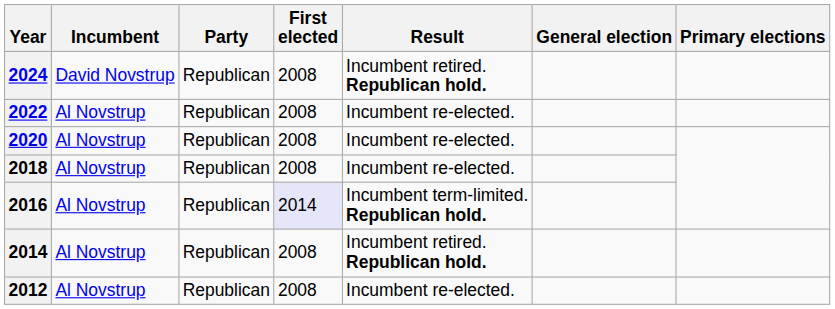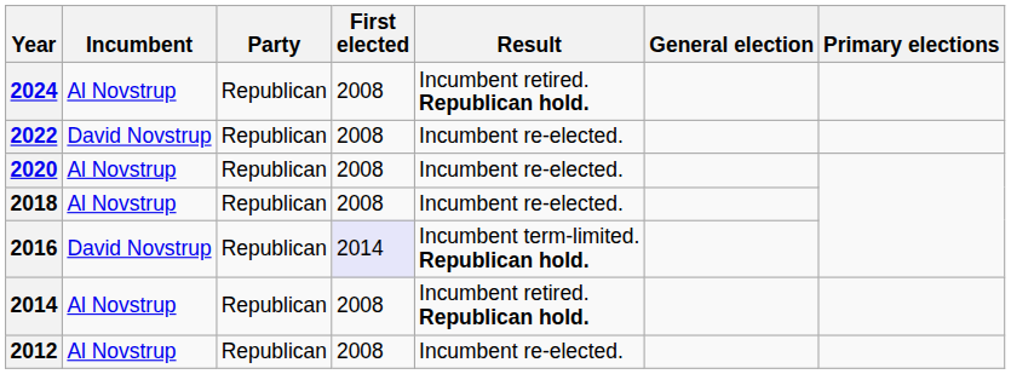2024 | Incumbent: David Novstrup -> Al Novstrup
2022 | Incumbent: Al Novstrup -> David Novstrup
2016 | Incumbent: Al Novstrup -> David Novstrup
